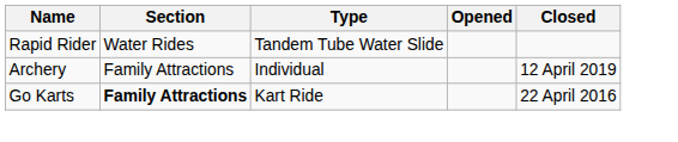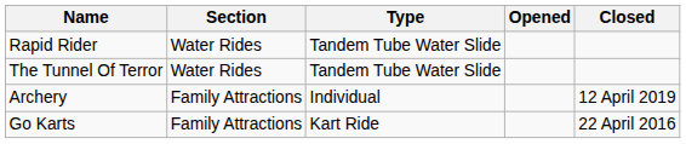+ row: The Tunnel Of Terror | Water Rides | Tandem Tube Water Slide
Go Karts | Section: bold -> normal
